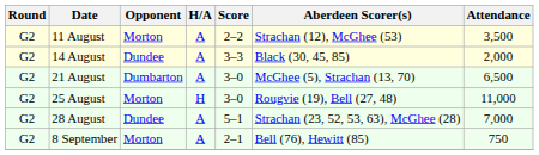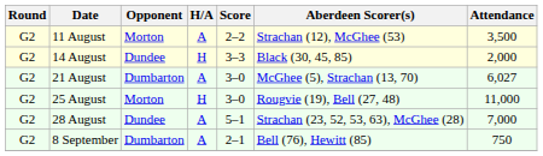14 August | H/A: A -> H
21 August | Attendance: 6,500 -> 6,027
8 September | Opponent: Morton -> Dumbarton
